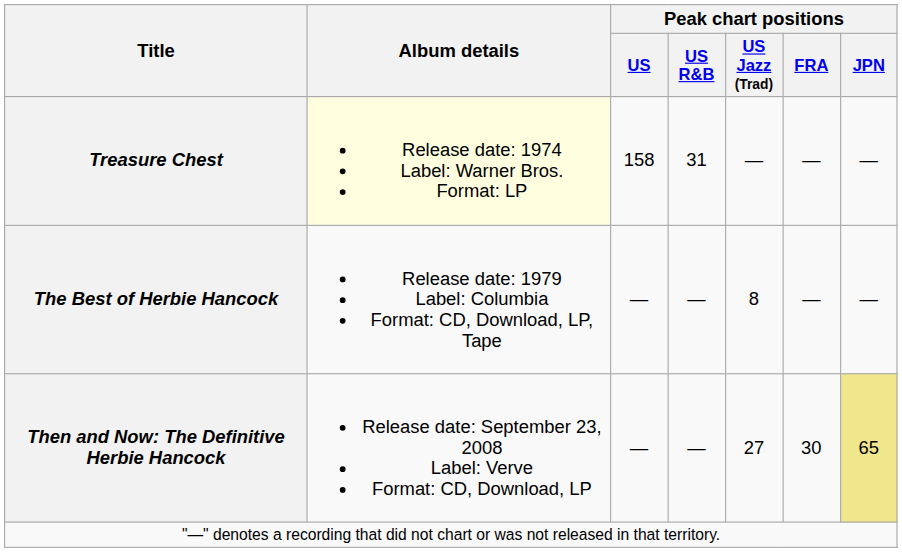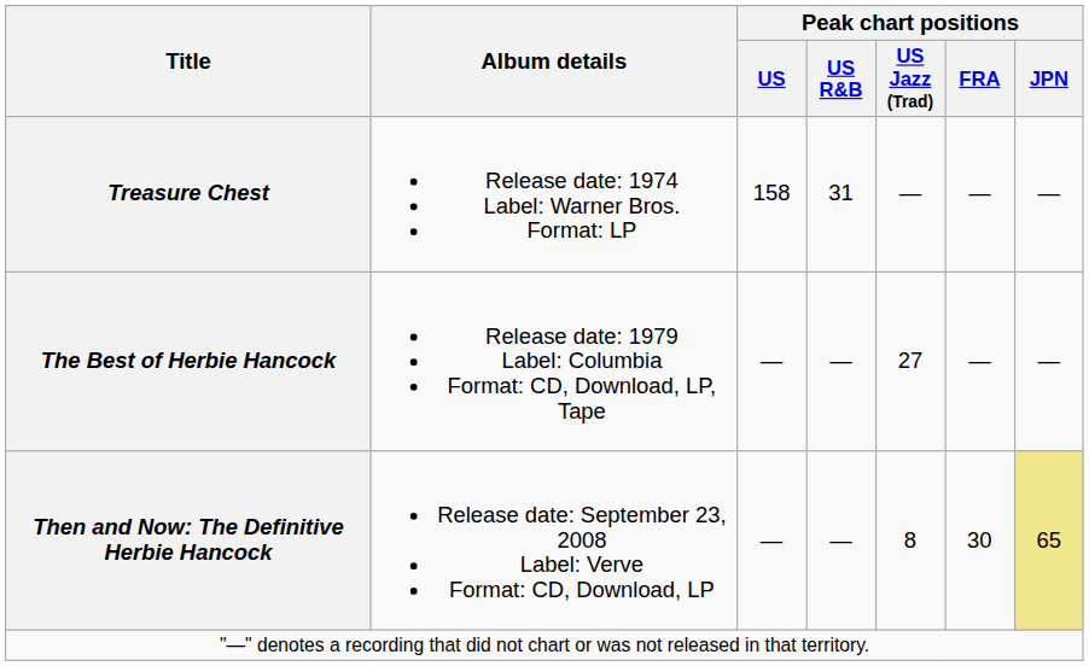Treasure Chest | Album details: lightyellow background -> no background
The Best of Herbie Hancock | Peak chart positions / US Jazz (Trad): 8 -> 27
Then and Now: The Definitive Herbie Hancock | Peak chart positions / US Jazz (Trad): 27 -> 8
